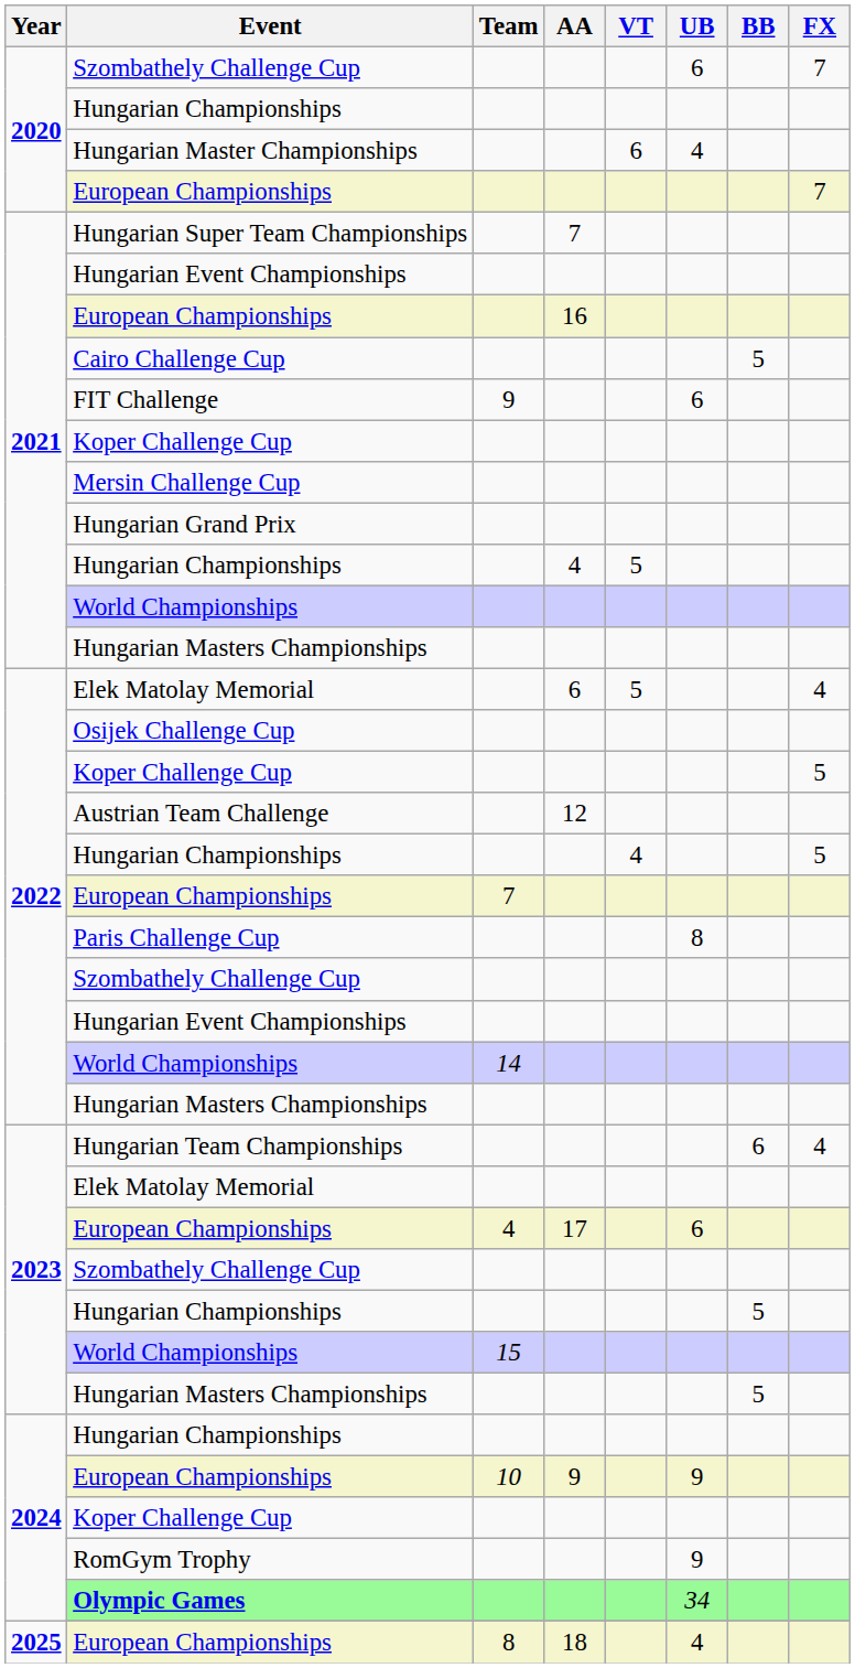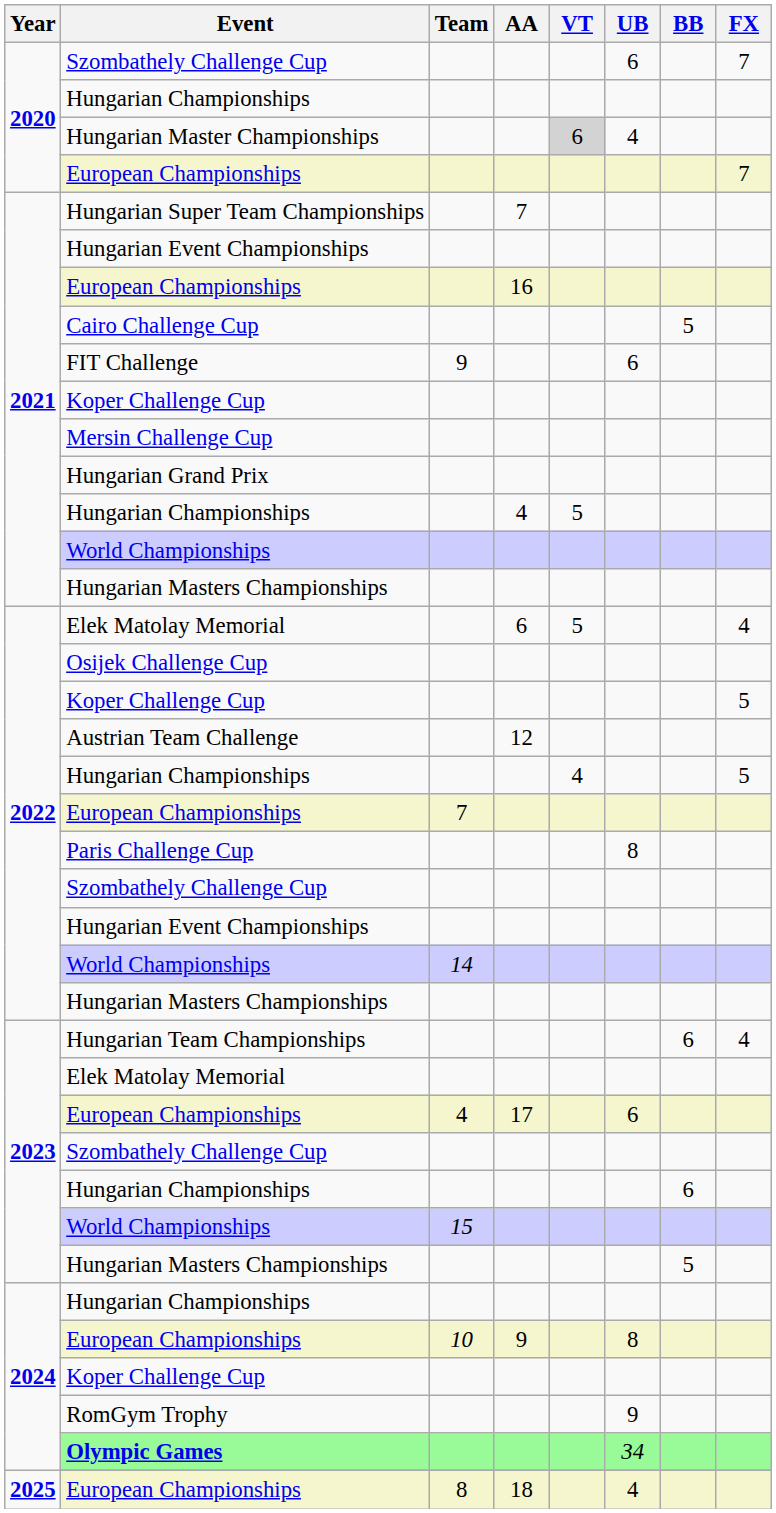Hungarian Master Championships | VT: no background -> lightgrey background
2023 / Hungarian Championships | BB: 5 -> 6
2024 / European Championships | UB: 9 -> 8
